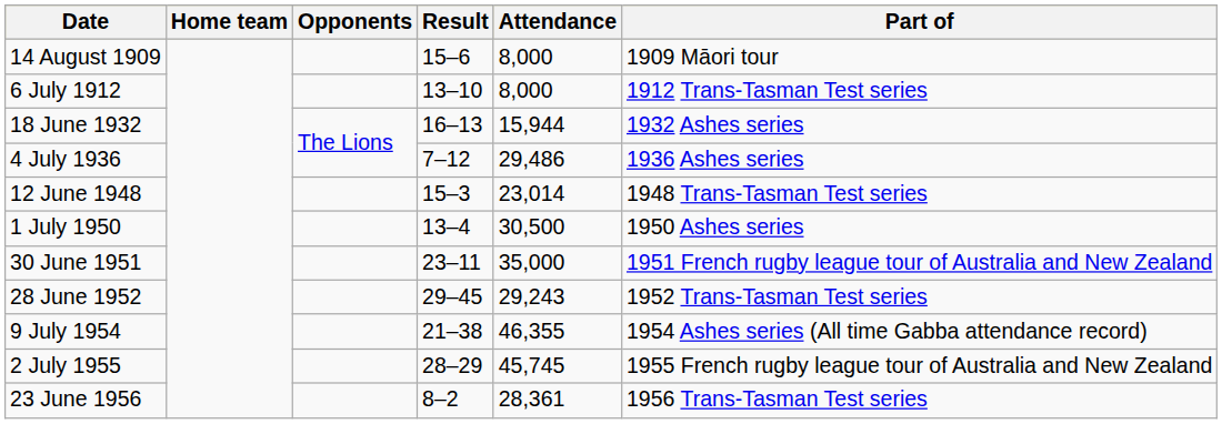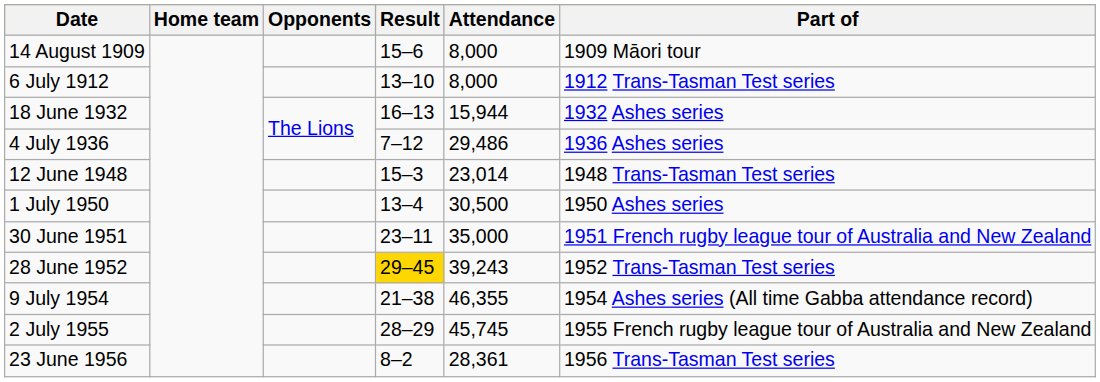28 June 1952 | Result: no background -> gold background
28 June 1952 | Attendance: 29,243 -> 39,243
